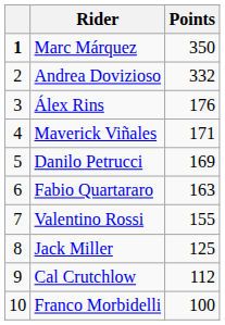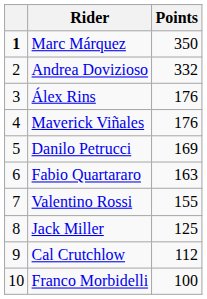Maverick Viñales | Points: 171 -> 176
